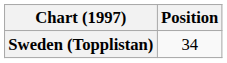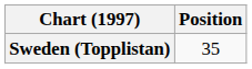Sweden (Topplistan) | Position: 34 -> 35
